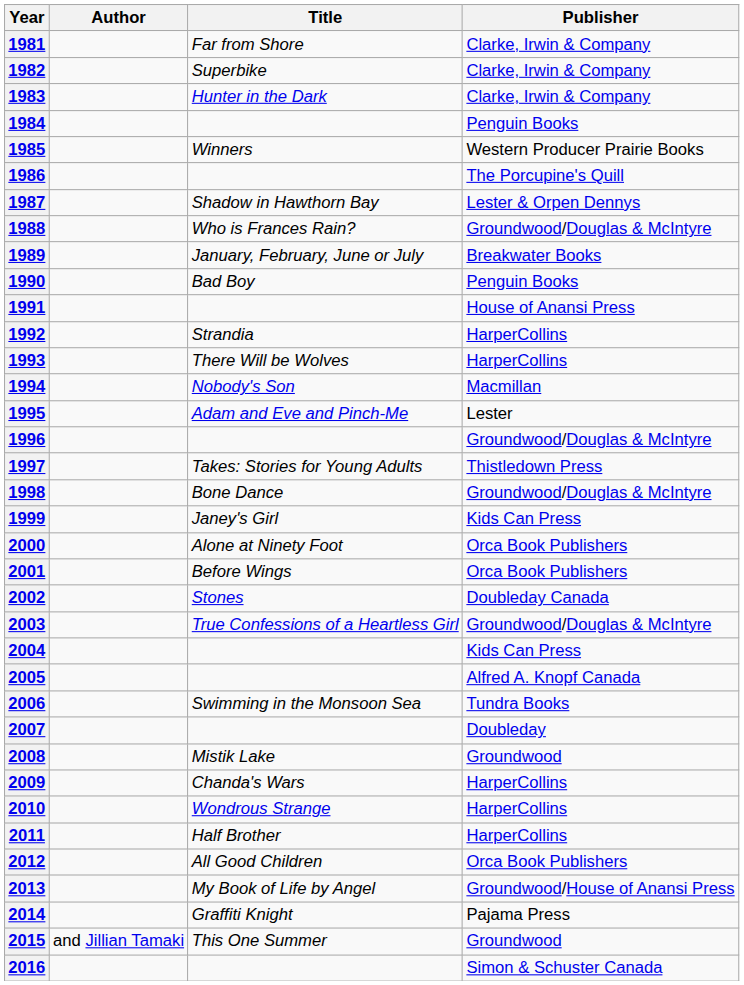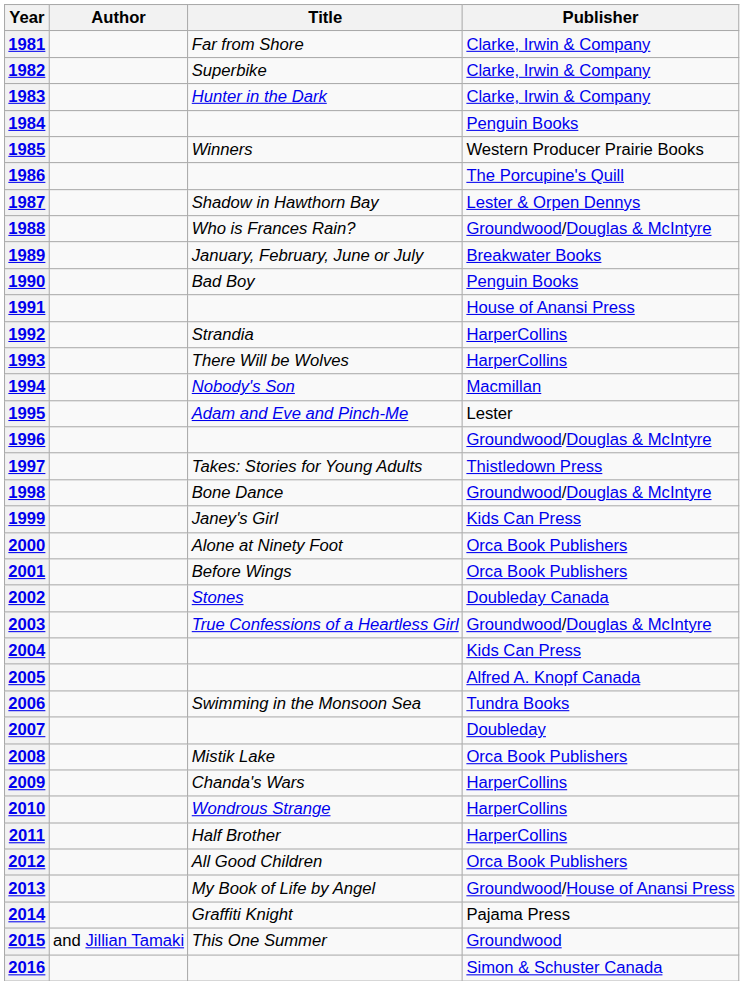2008 | Publisher: Groundwood -> Orca Book Publishers
